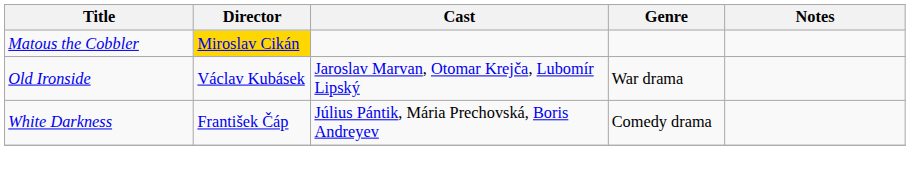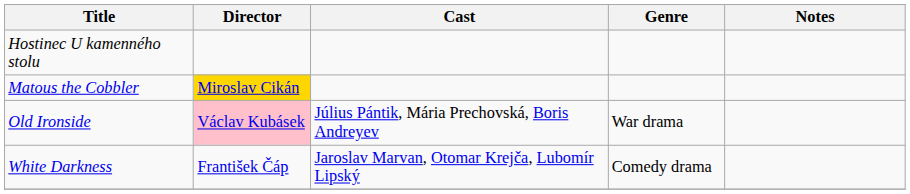+ row: Hostinec U kamenného stolu
Old Ironside | Director: no background -> pink background
Old Ironside | Cast: Jaroslav Marvan, Otomar Krejča, Lubomír Lipský -> Július Pántik, Mária Prechovská, Boris Andreyev
White Darkness | Cast: Július Pántik, Mária Prechovská, Boris Andreyev -> Jaroslav Marvan, Otomar Krejča, Lubomír Lipský
